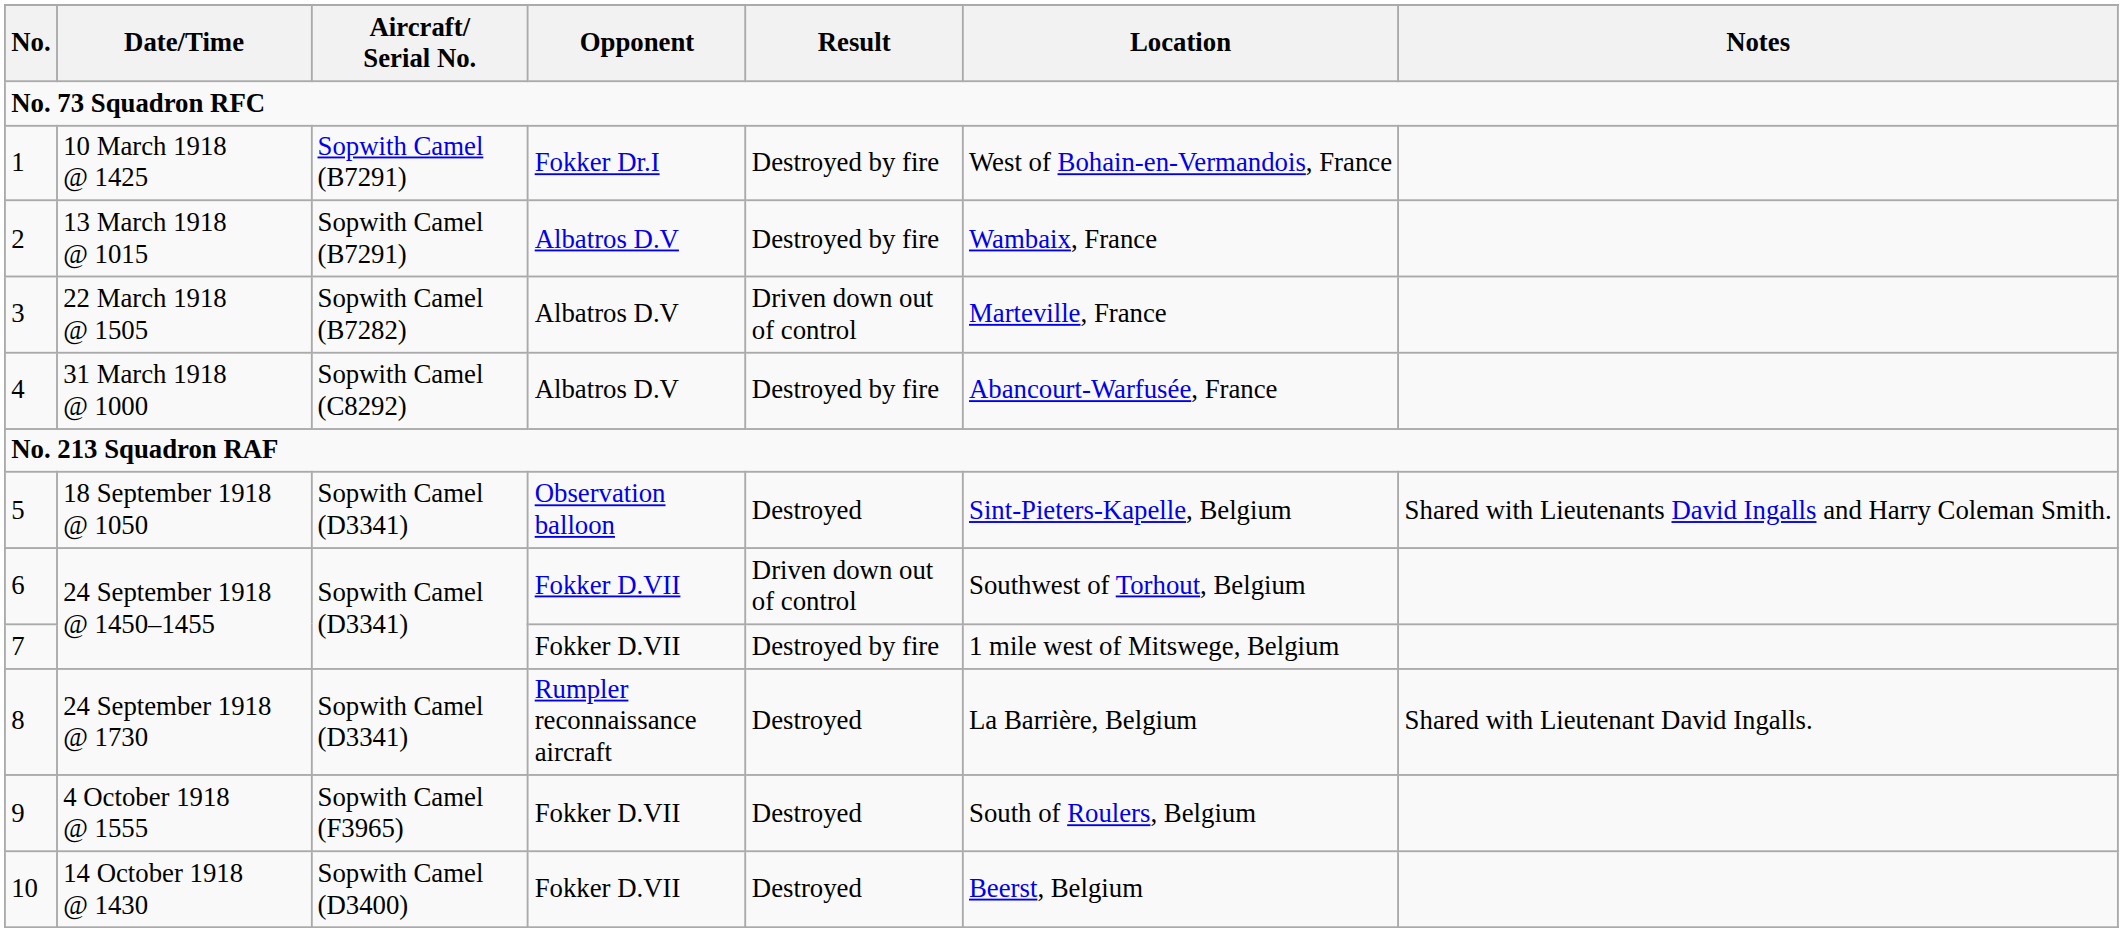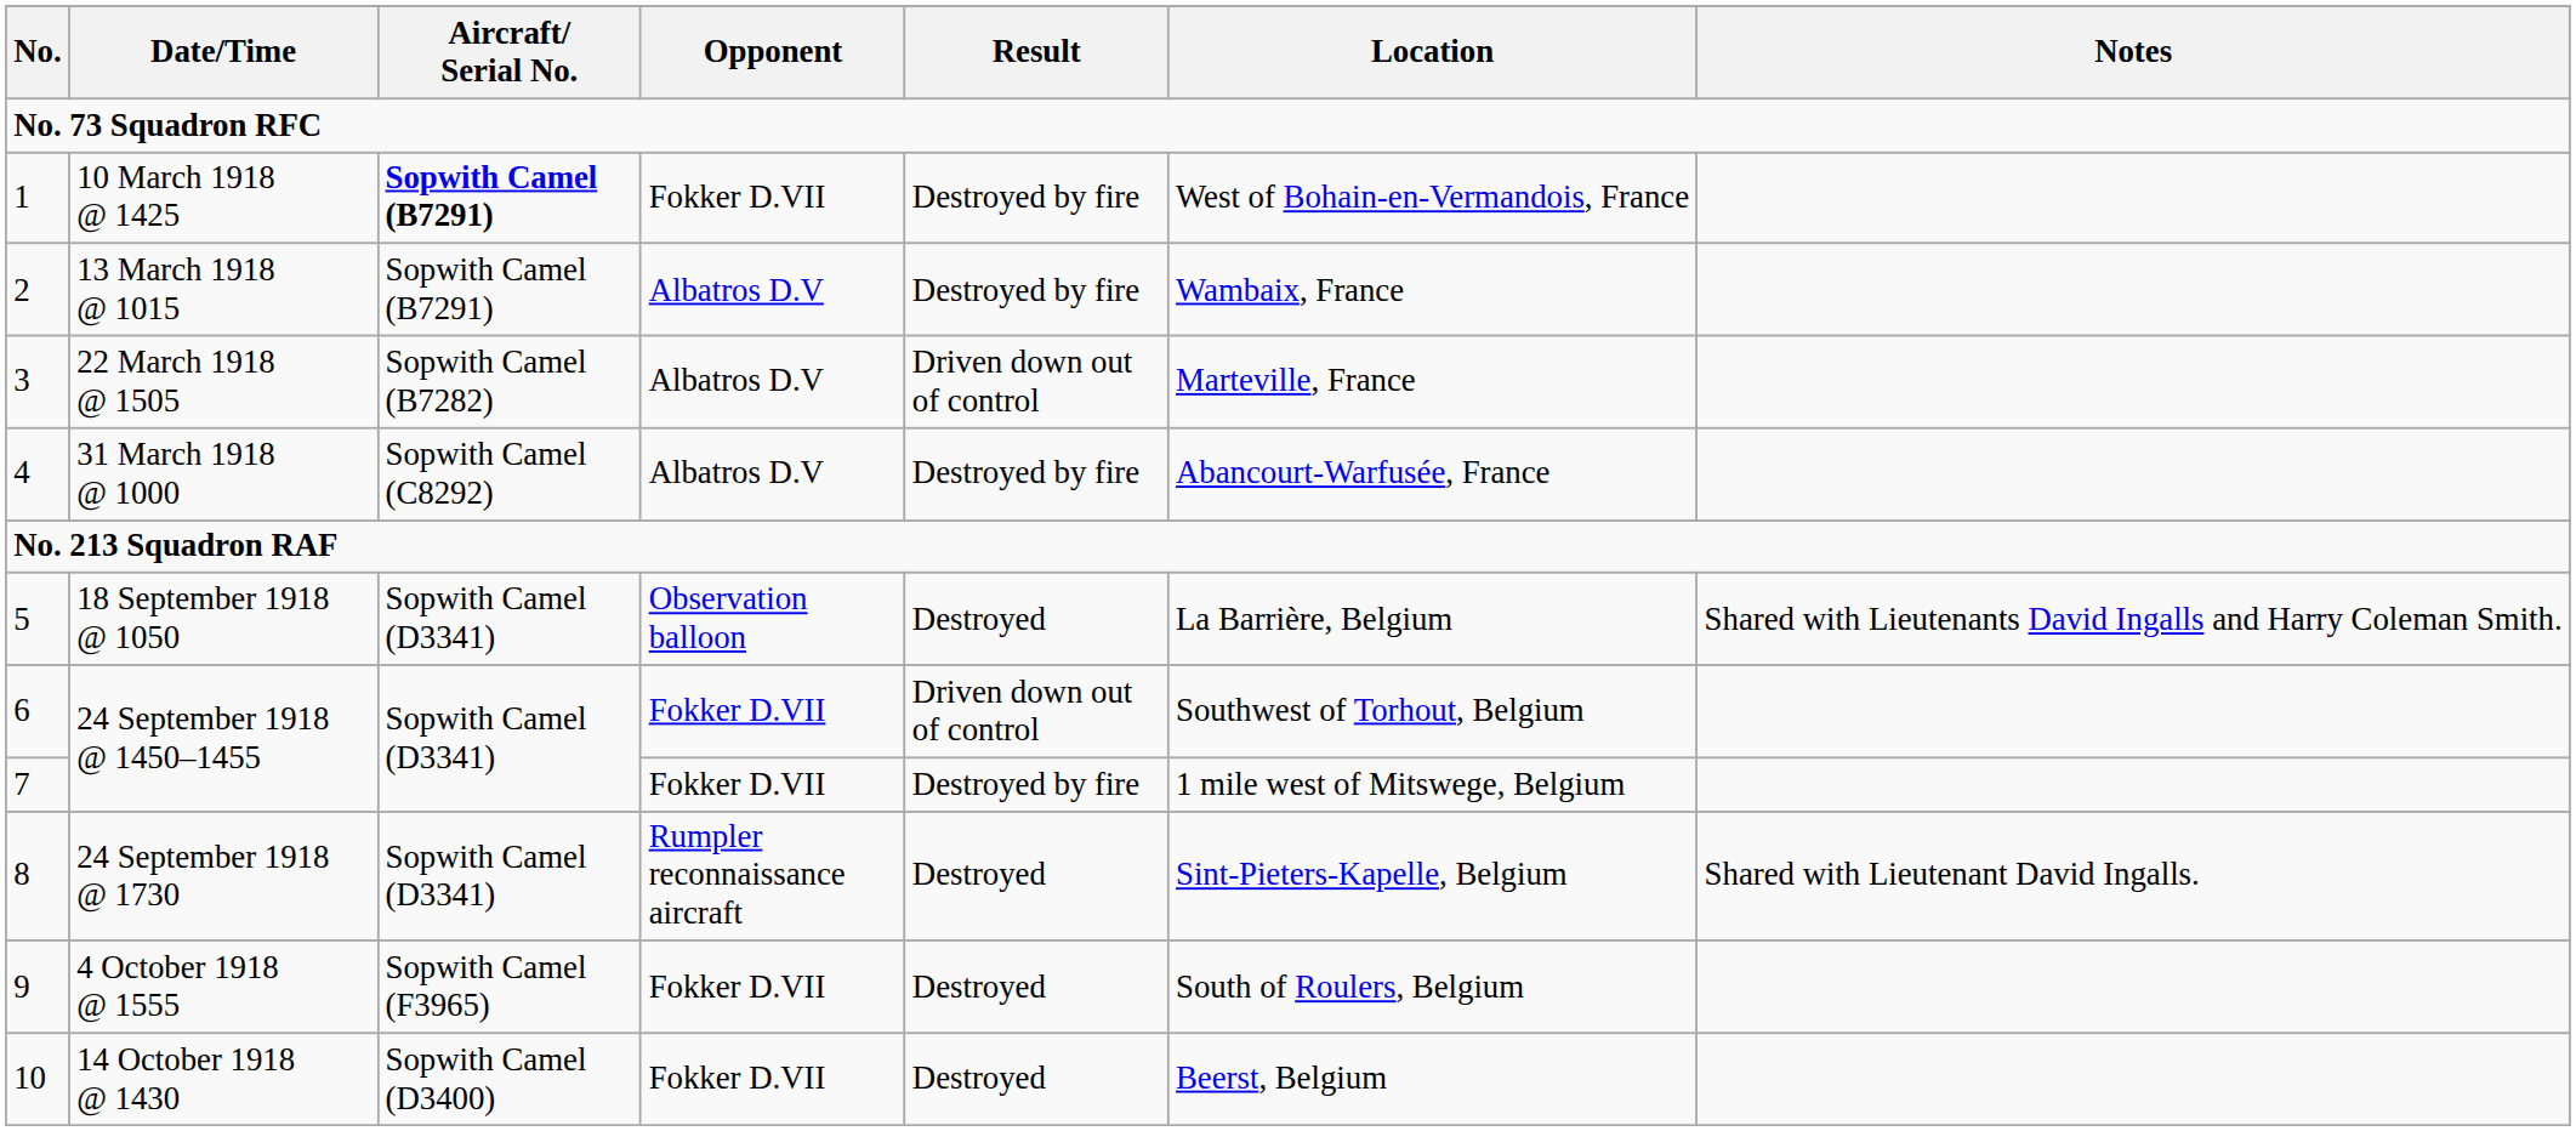10 March 1918 @ 1425 | Aircraft/ Serial No.: normal -> bold
10 March 1918 @ 1425 | Opponent: Fokker Dr.I -> Fokker D.VII
18 September 1918 @ 1050 | Location: Sint-Pieters-Kapelle, Belgium -> La Barrière, Belgium
24 September 1918 @ 1730 | Location: La Barrière, Belgium -> Sint-Pieters-Kapelle, Belgium
